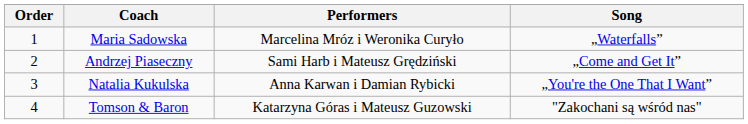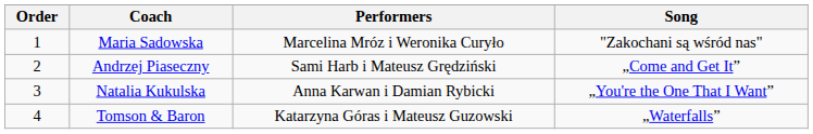Maria Sadowska | Song: „Waterfalls” -> "Zakochani są wśród nas"
Tomson & Baron | Song: "Zakochani są wśród nas" -> „Waterfalls”
